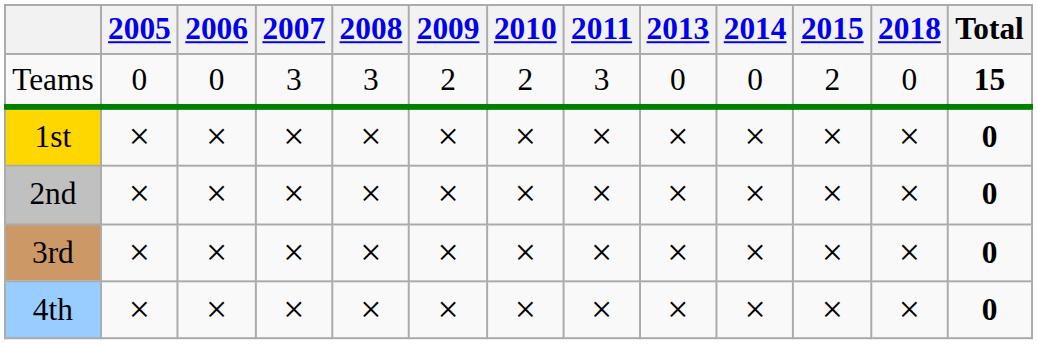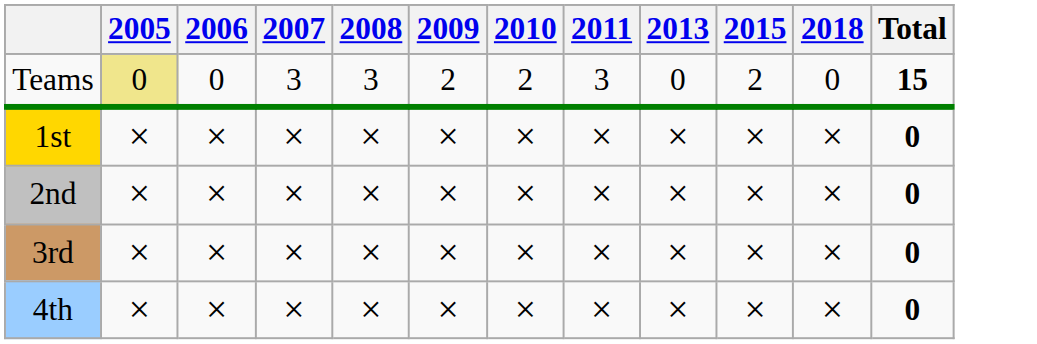- column: 2014 | 0 | × | × | × | ×
Teams | 2005: no background -> khaki background
